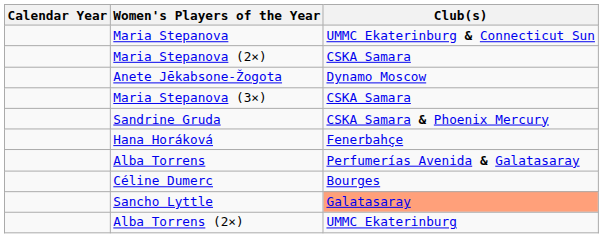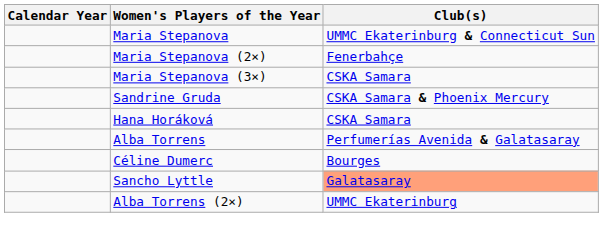Maria Stepanova (2×) | Club(s): CSKA Samara -> Fenerbahçe
- row: Anete Jēkabsone-Žogota | Dynamo Moscow
Hana Horáková | Club(s): Fenerbahçe -> CSKA Samara
